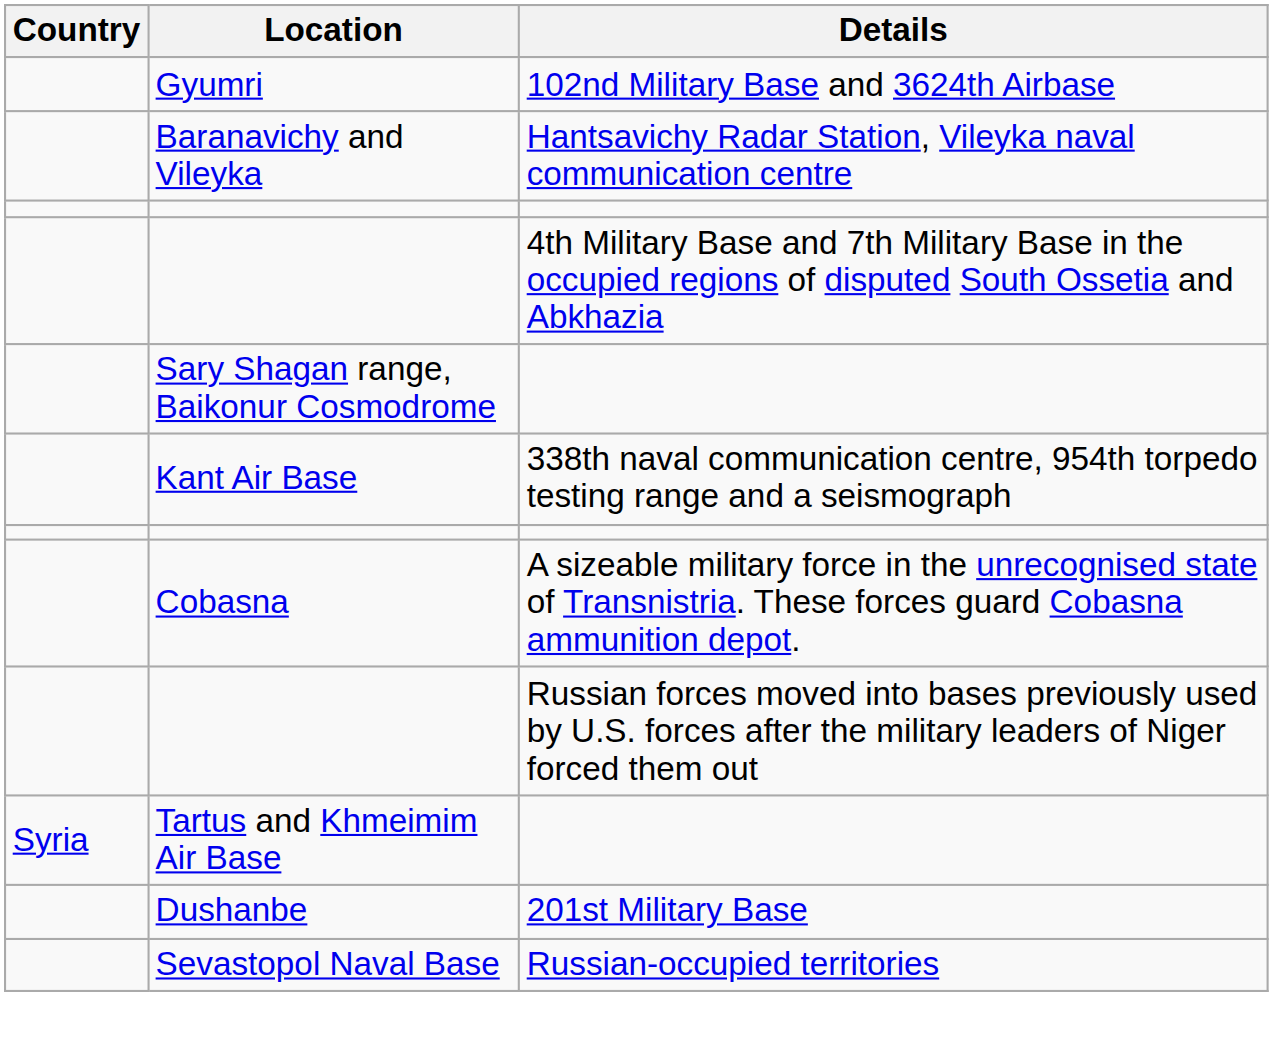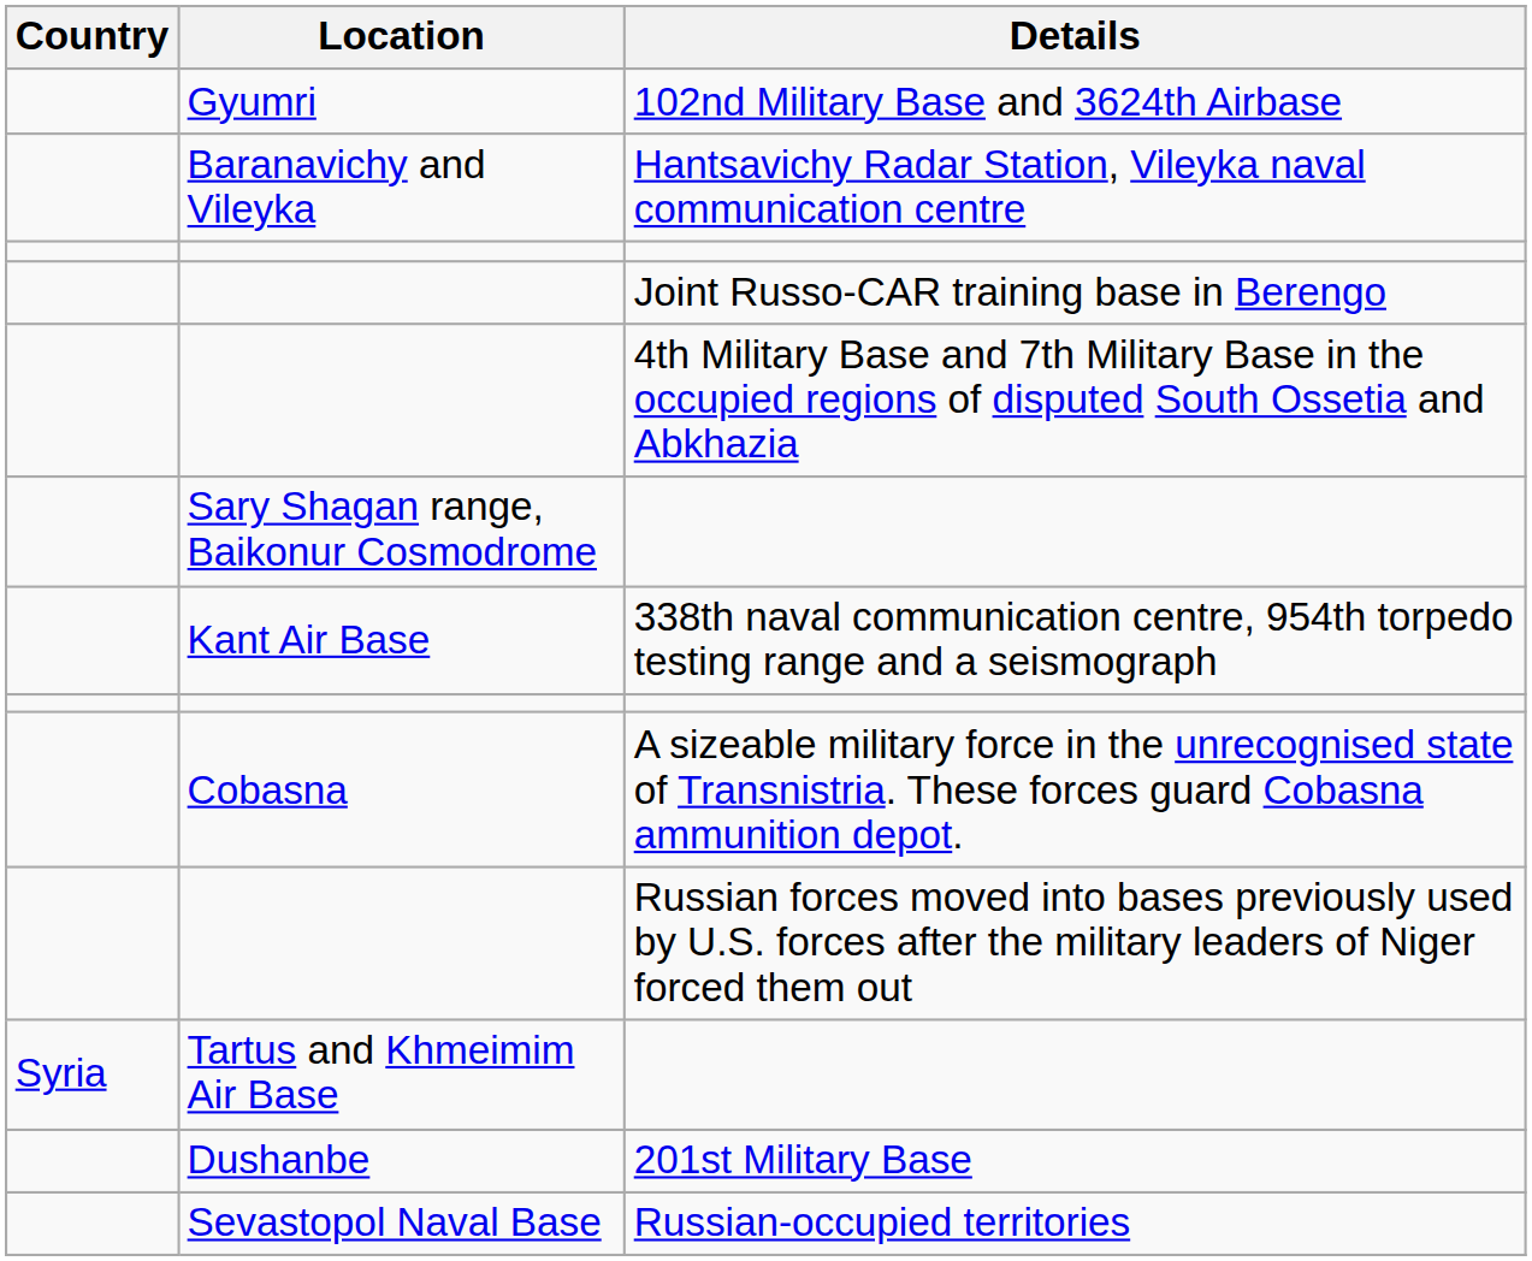+ row: Joint Russo-CAR training base in Berengo
